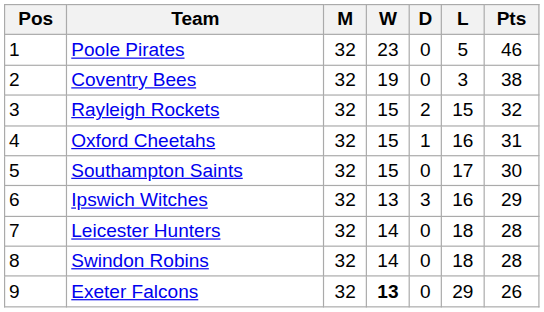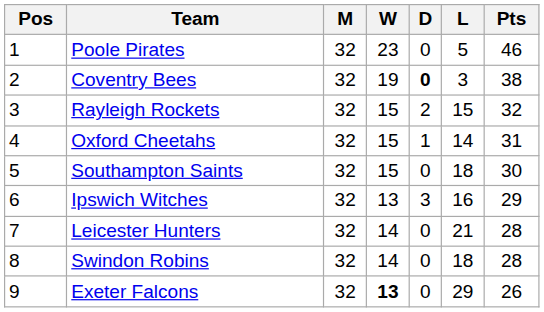Coventry Bees | D: normal -> bold
Oxford Cheetahs | L: 16 -> 14
Southampton Saints | L: 17 -> 18
Leicester Hunters | L: 18 -> 21
